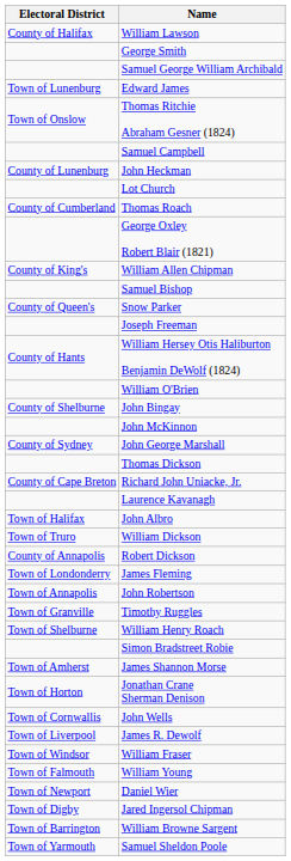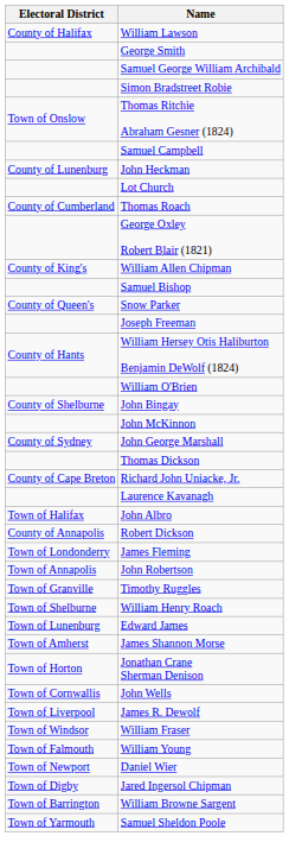rows swapped: Simon Bradstreet Robie <-> Edward James
- row: Town of Truro | William Dickson
